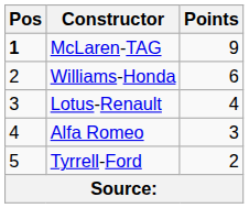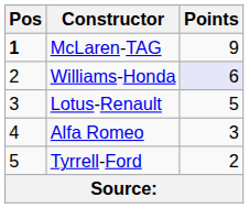Williams-Honda | Points: no background -> lavender background
Lotus-Renault | Points: 4 -> 5
